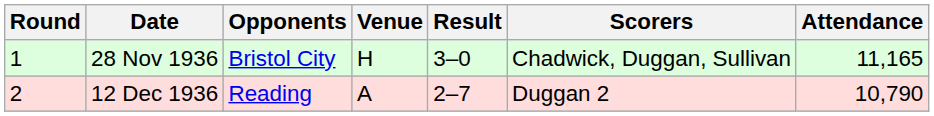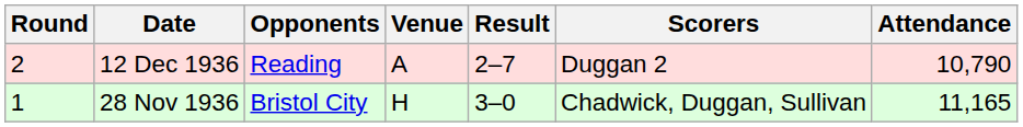rows swapped: 28 Nov 1936 <-> 12 Dec 1936
